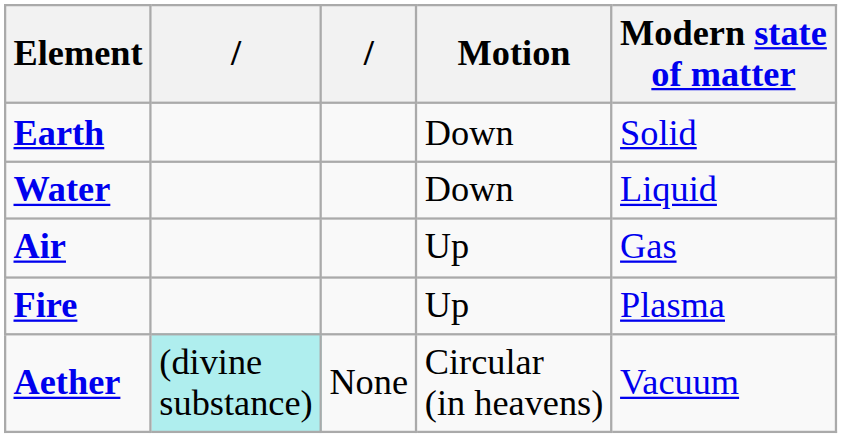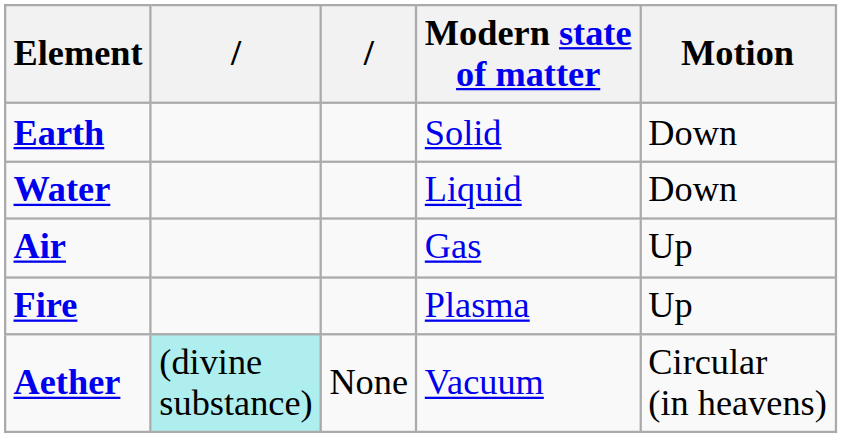columns swapped: Motion <-> Modern state of matter
